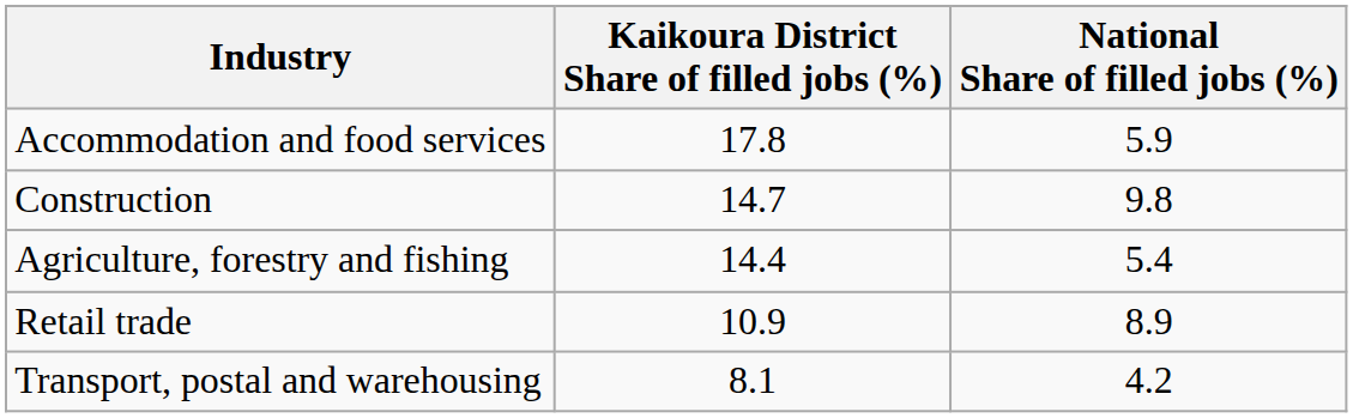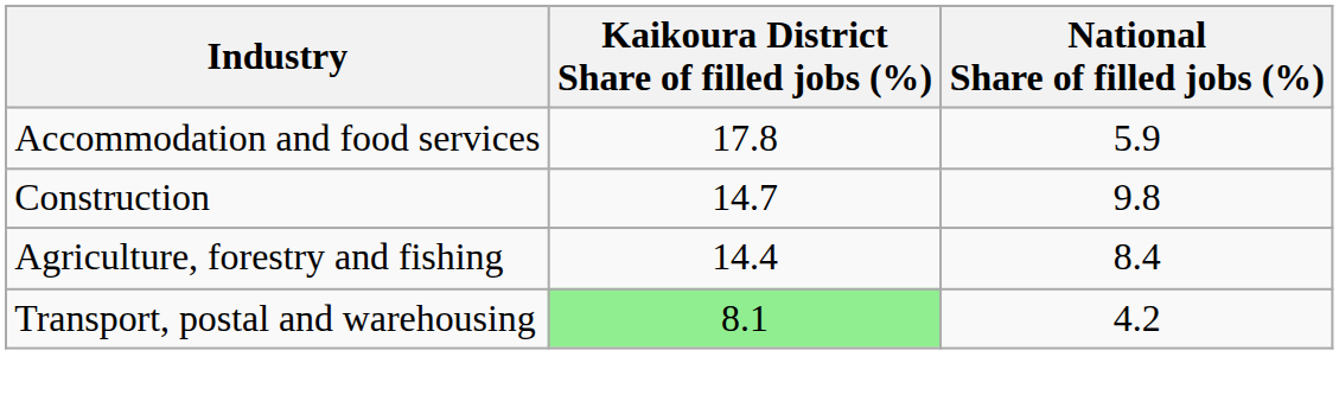Agriculture, forestry and fishing | National Share of filled jobs (%): 5.4 -> 8.4
- row: Retail trade | 10.9 | 8.9
Transport, postal and warehousing | Kaikoura District Share of filled jobs (%): no background -> lightgreen background
